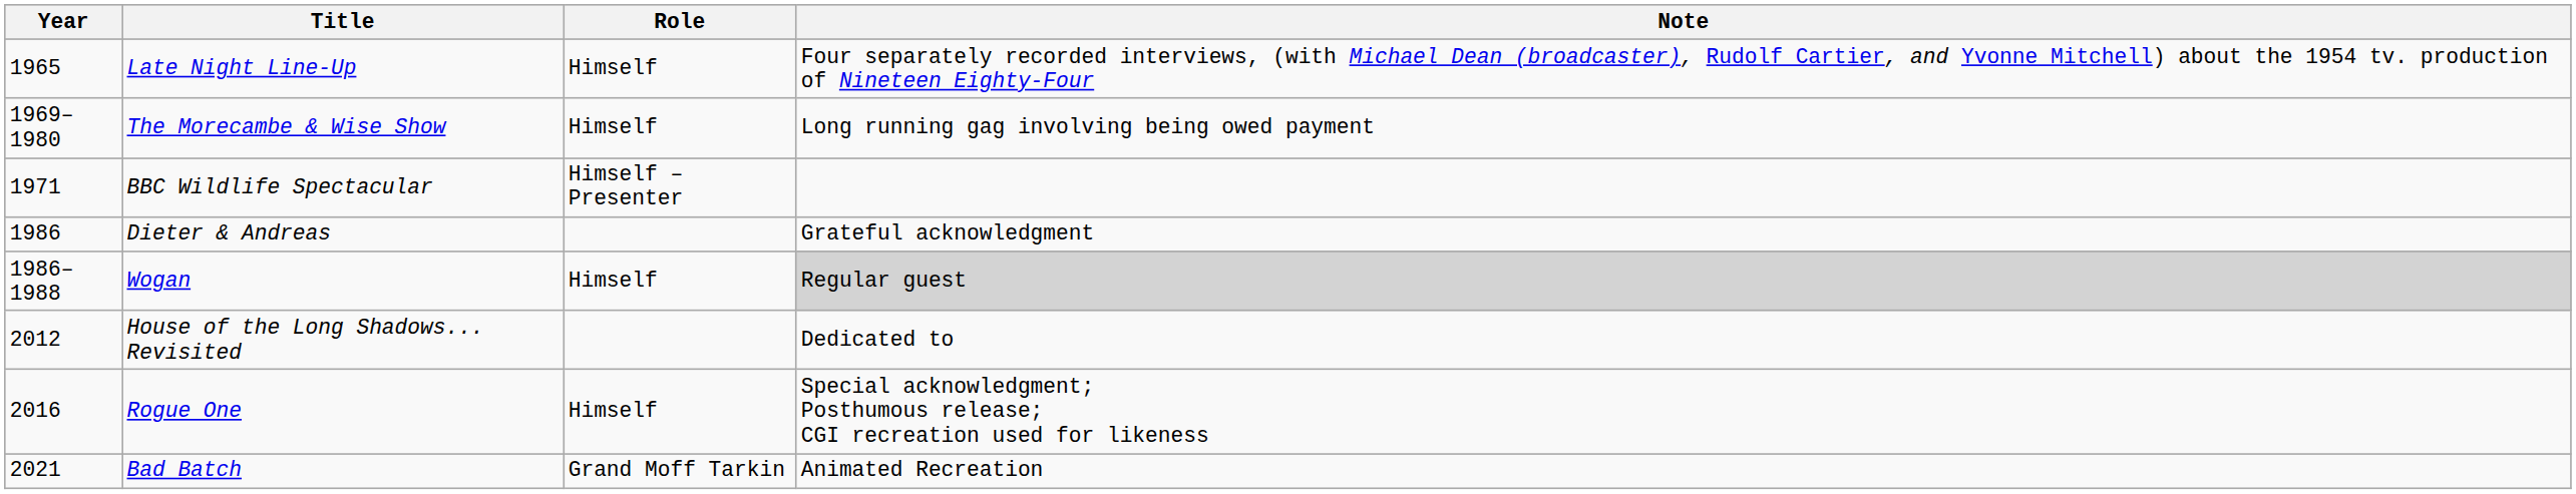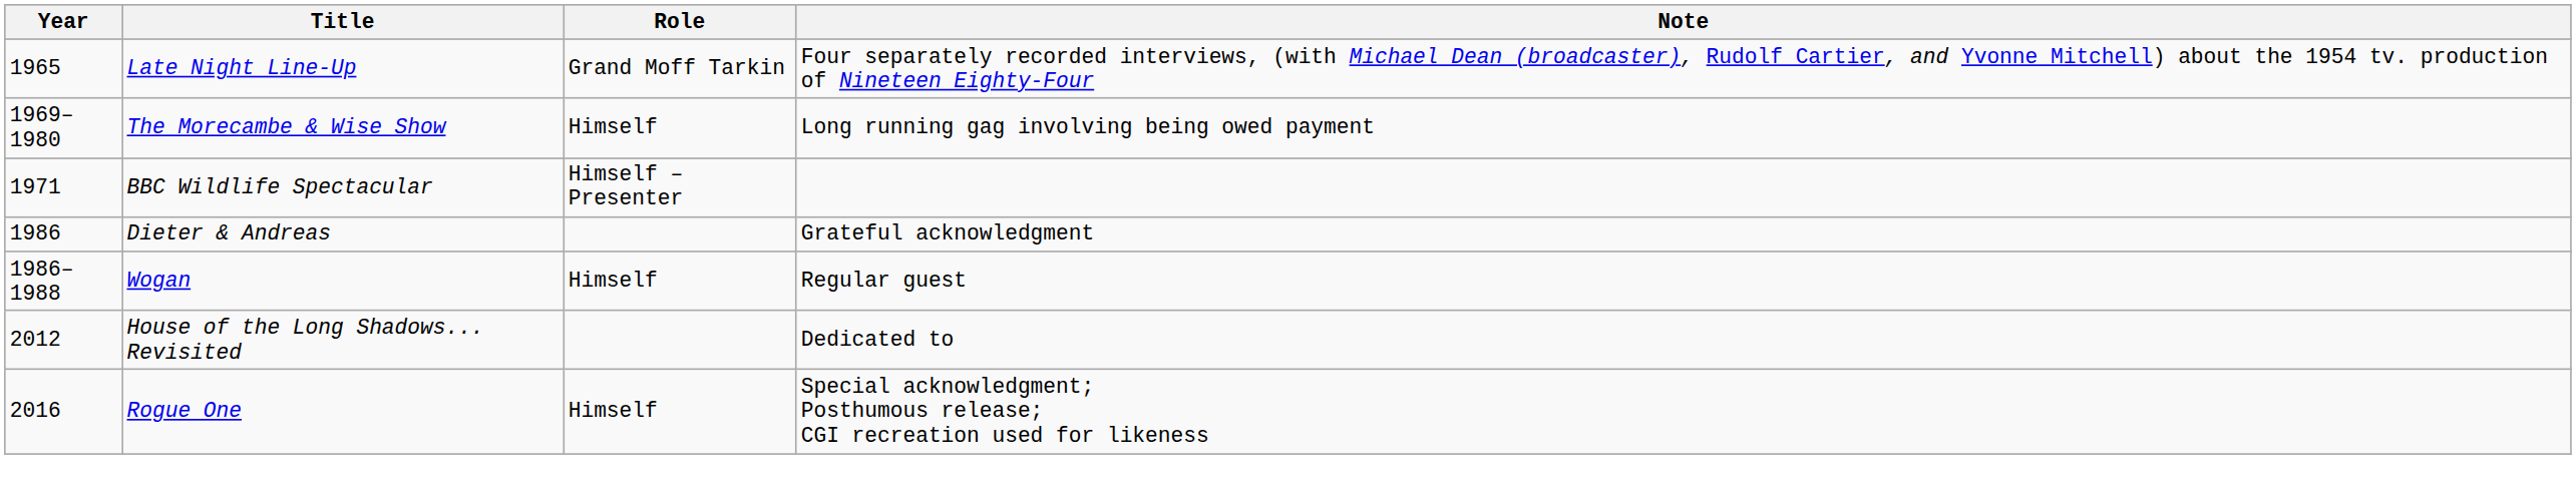Late Night Line-Up | Role: Himself -> Grand Moff Tarkin
Wogan | Note: lightgrey background -> no background
- row: 2021 | Bad Batch | Grand Moff Tarkin | Animated Recreation
